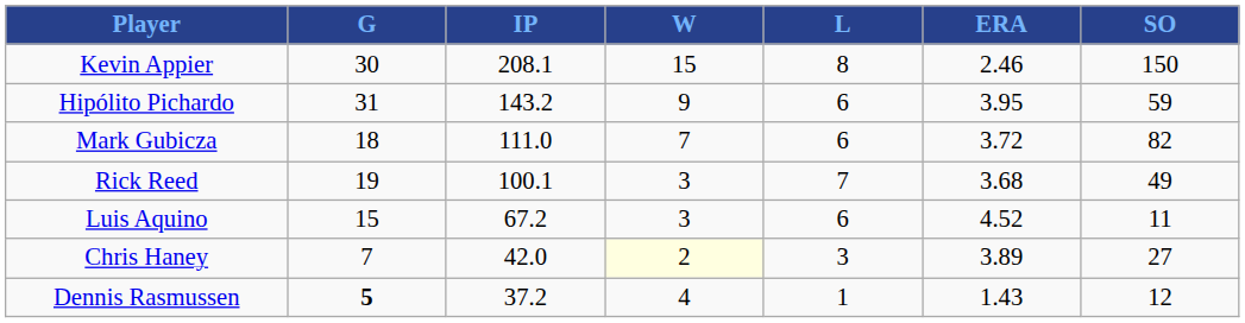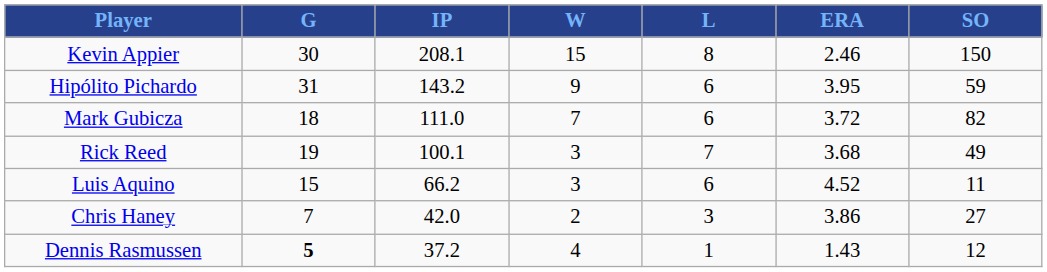Luis Aquino | IP: 67.2 -> 66.2
Chris Haney | W: lightyellow background -> no background
Chris Haney | ERA: 3.89 -> 3.86
